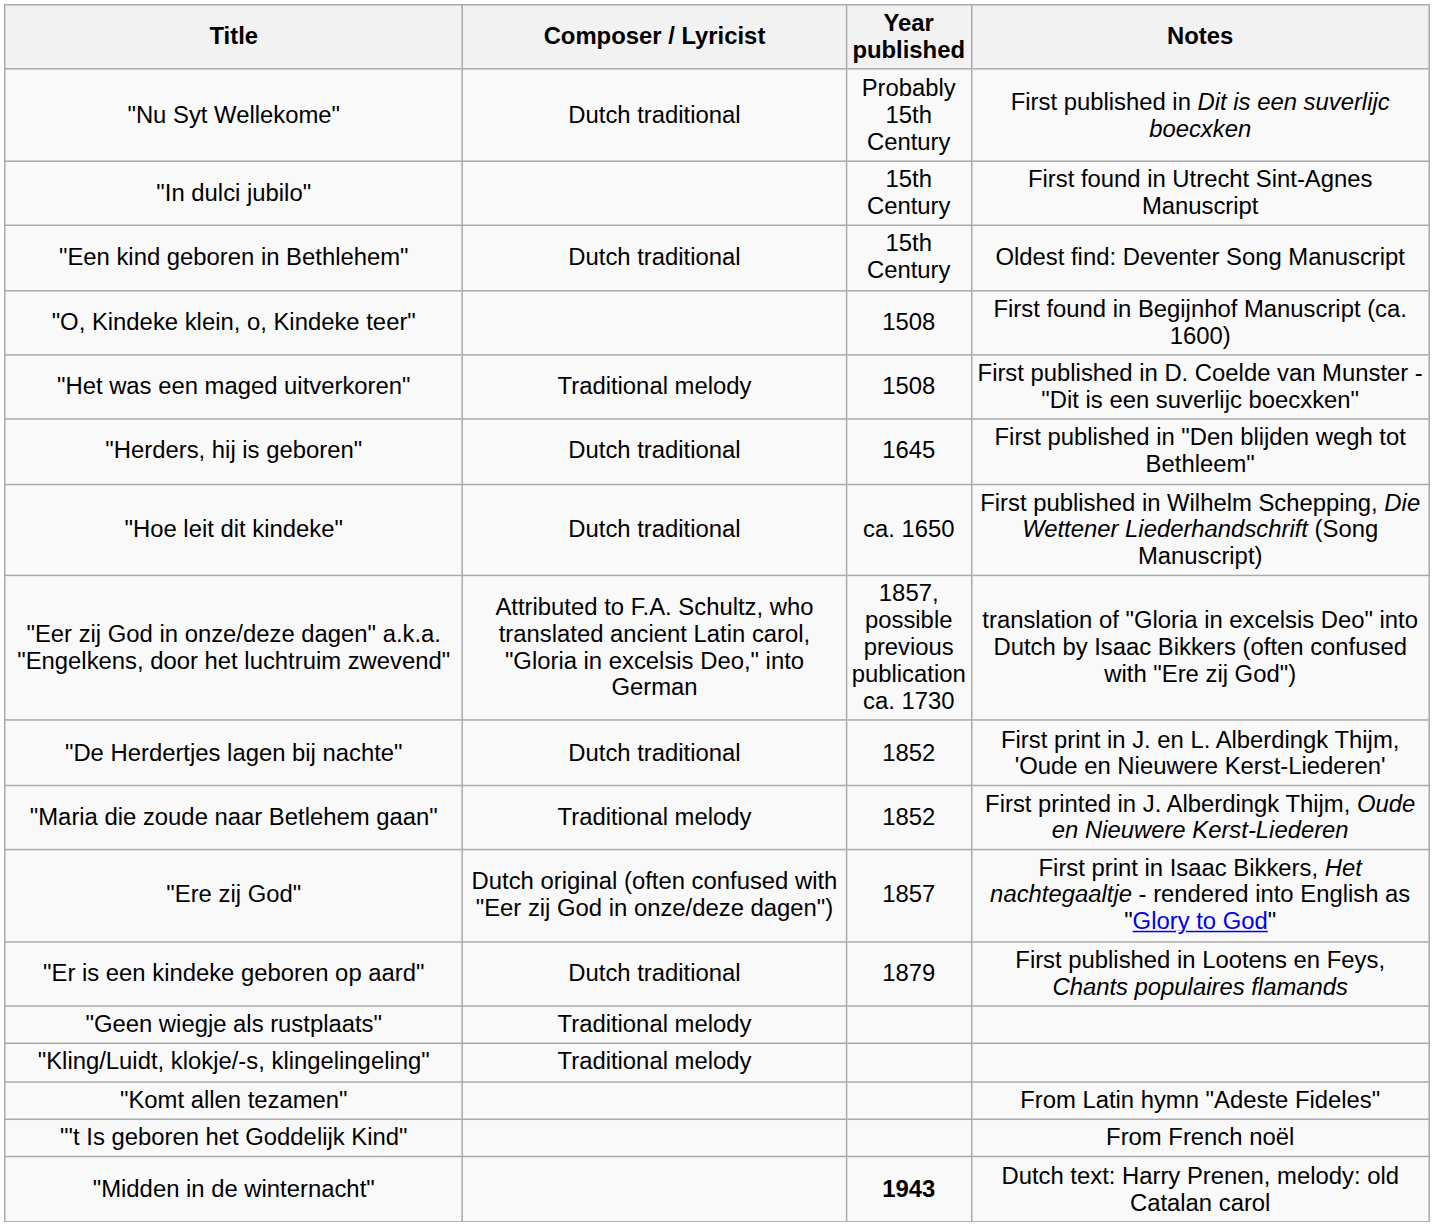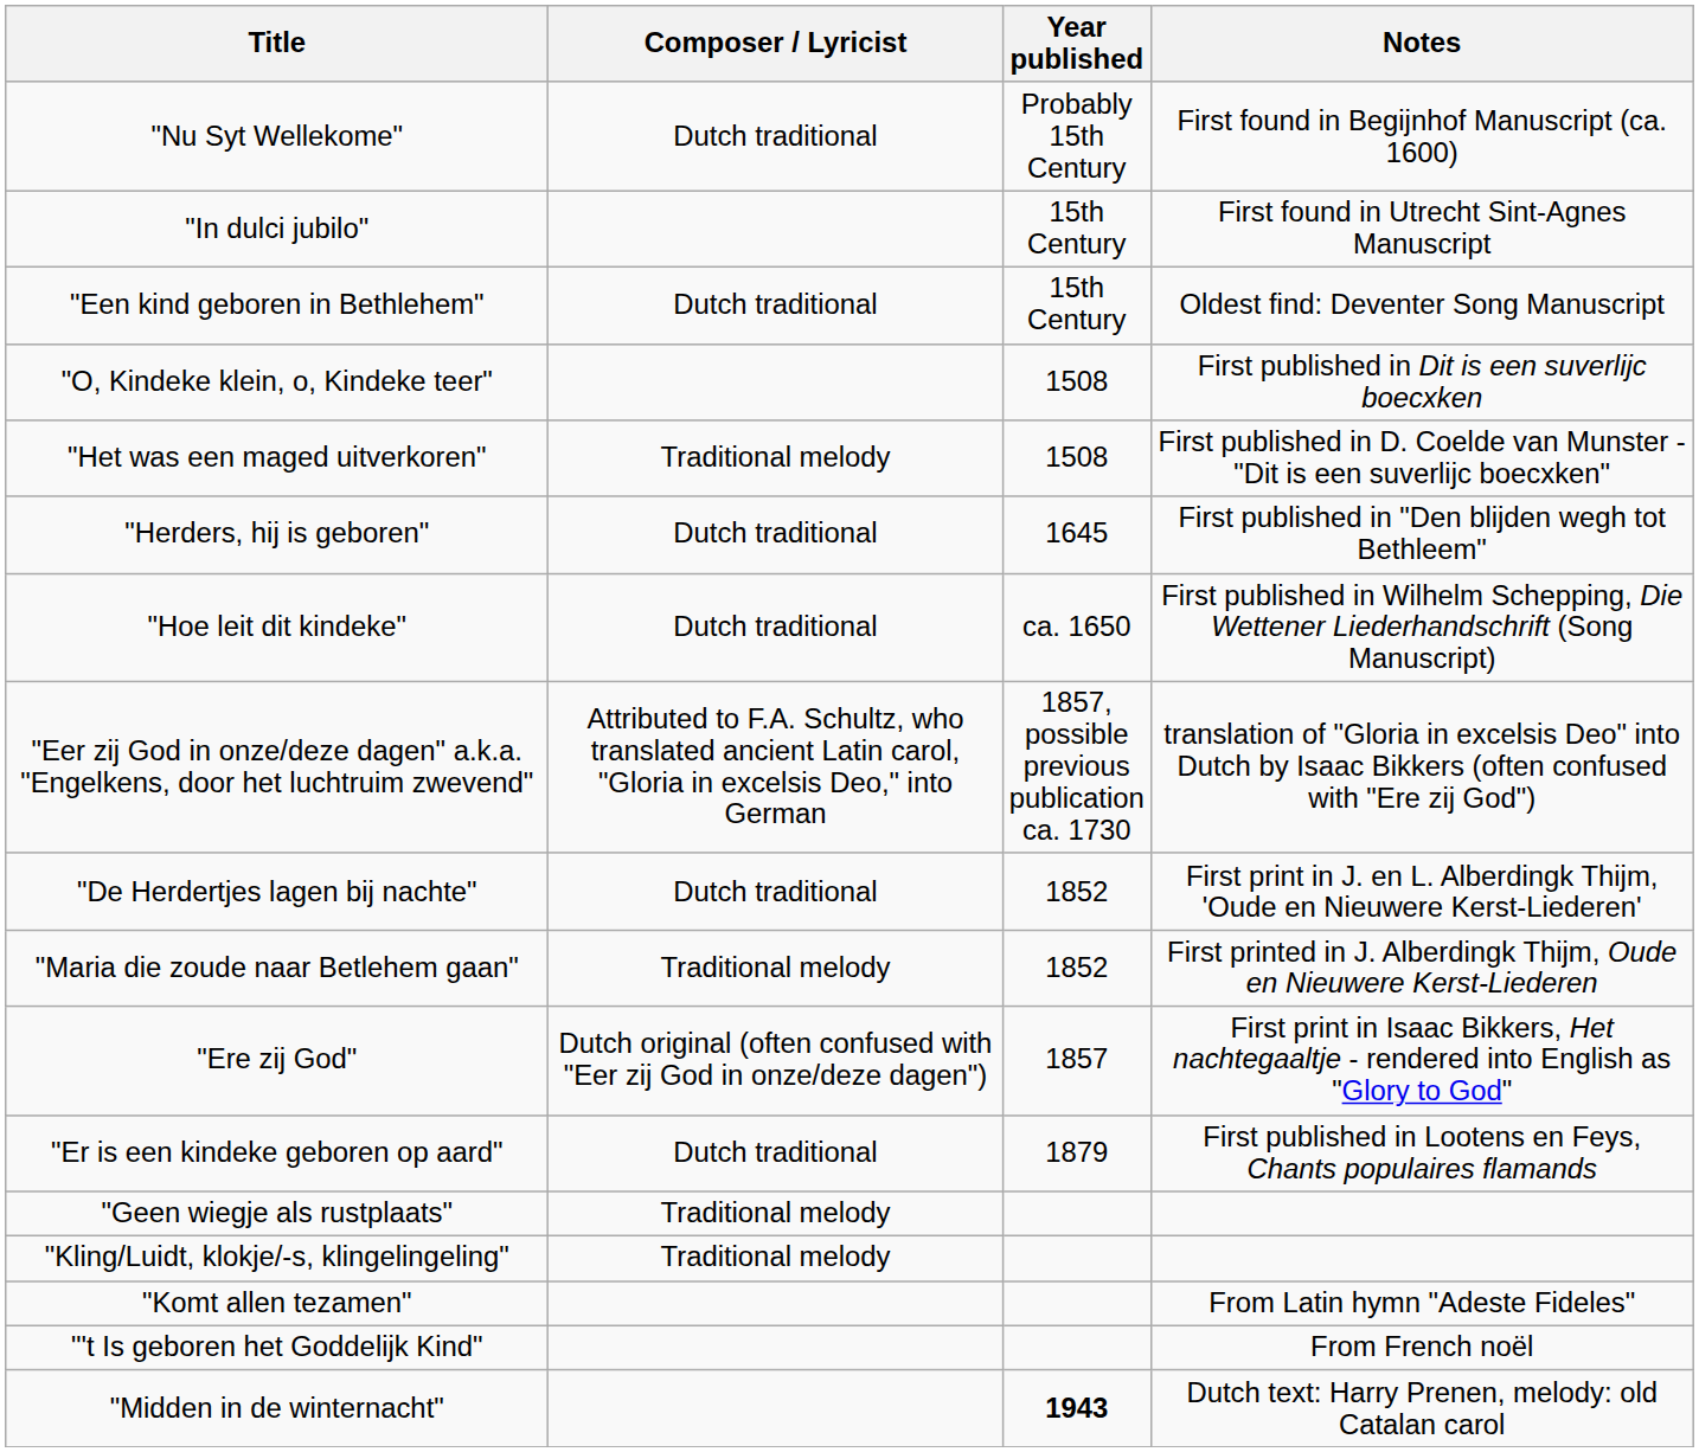"Nu Syt Wellekome" | Notes: First published in Dit is een suverlijc boecxken -> First found in Begijnhof Manuscript (ca. 1600)
"O, Kindeke klein, o, Kindeke teer" | Notes: First found in Begijnhof Manuscript (ca. 1600) -> First published in Dit is een suverlijc boecxken
